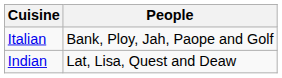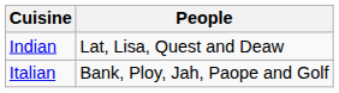rows swapped: Italian <-> Indian
